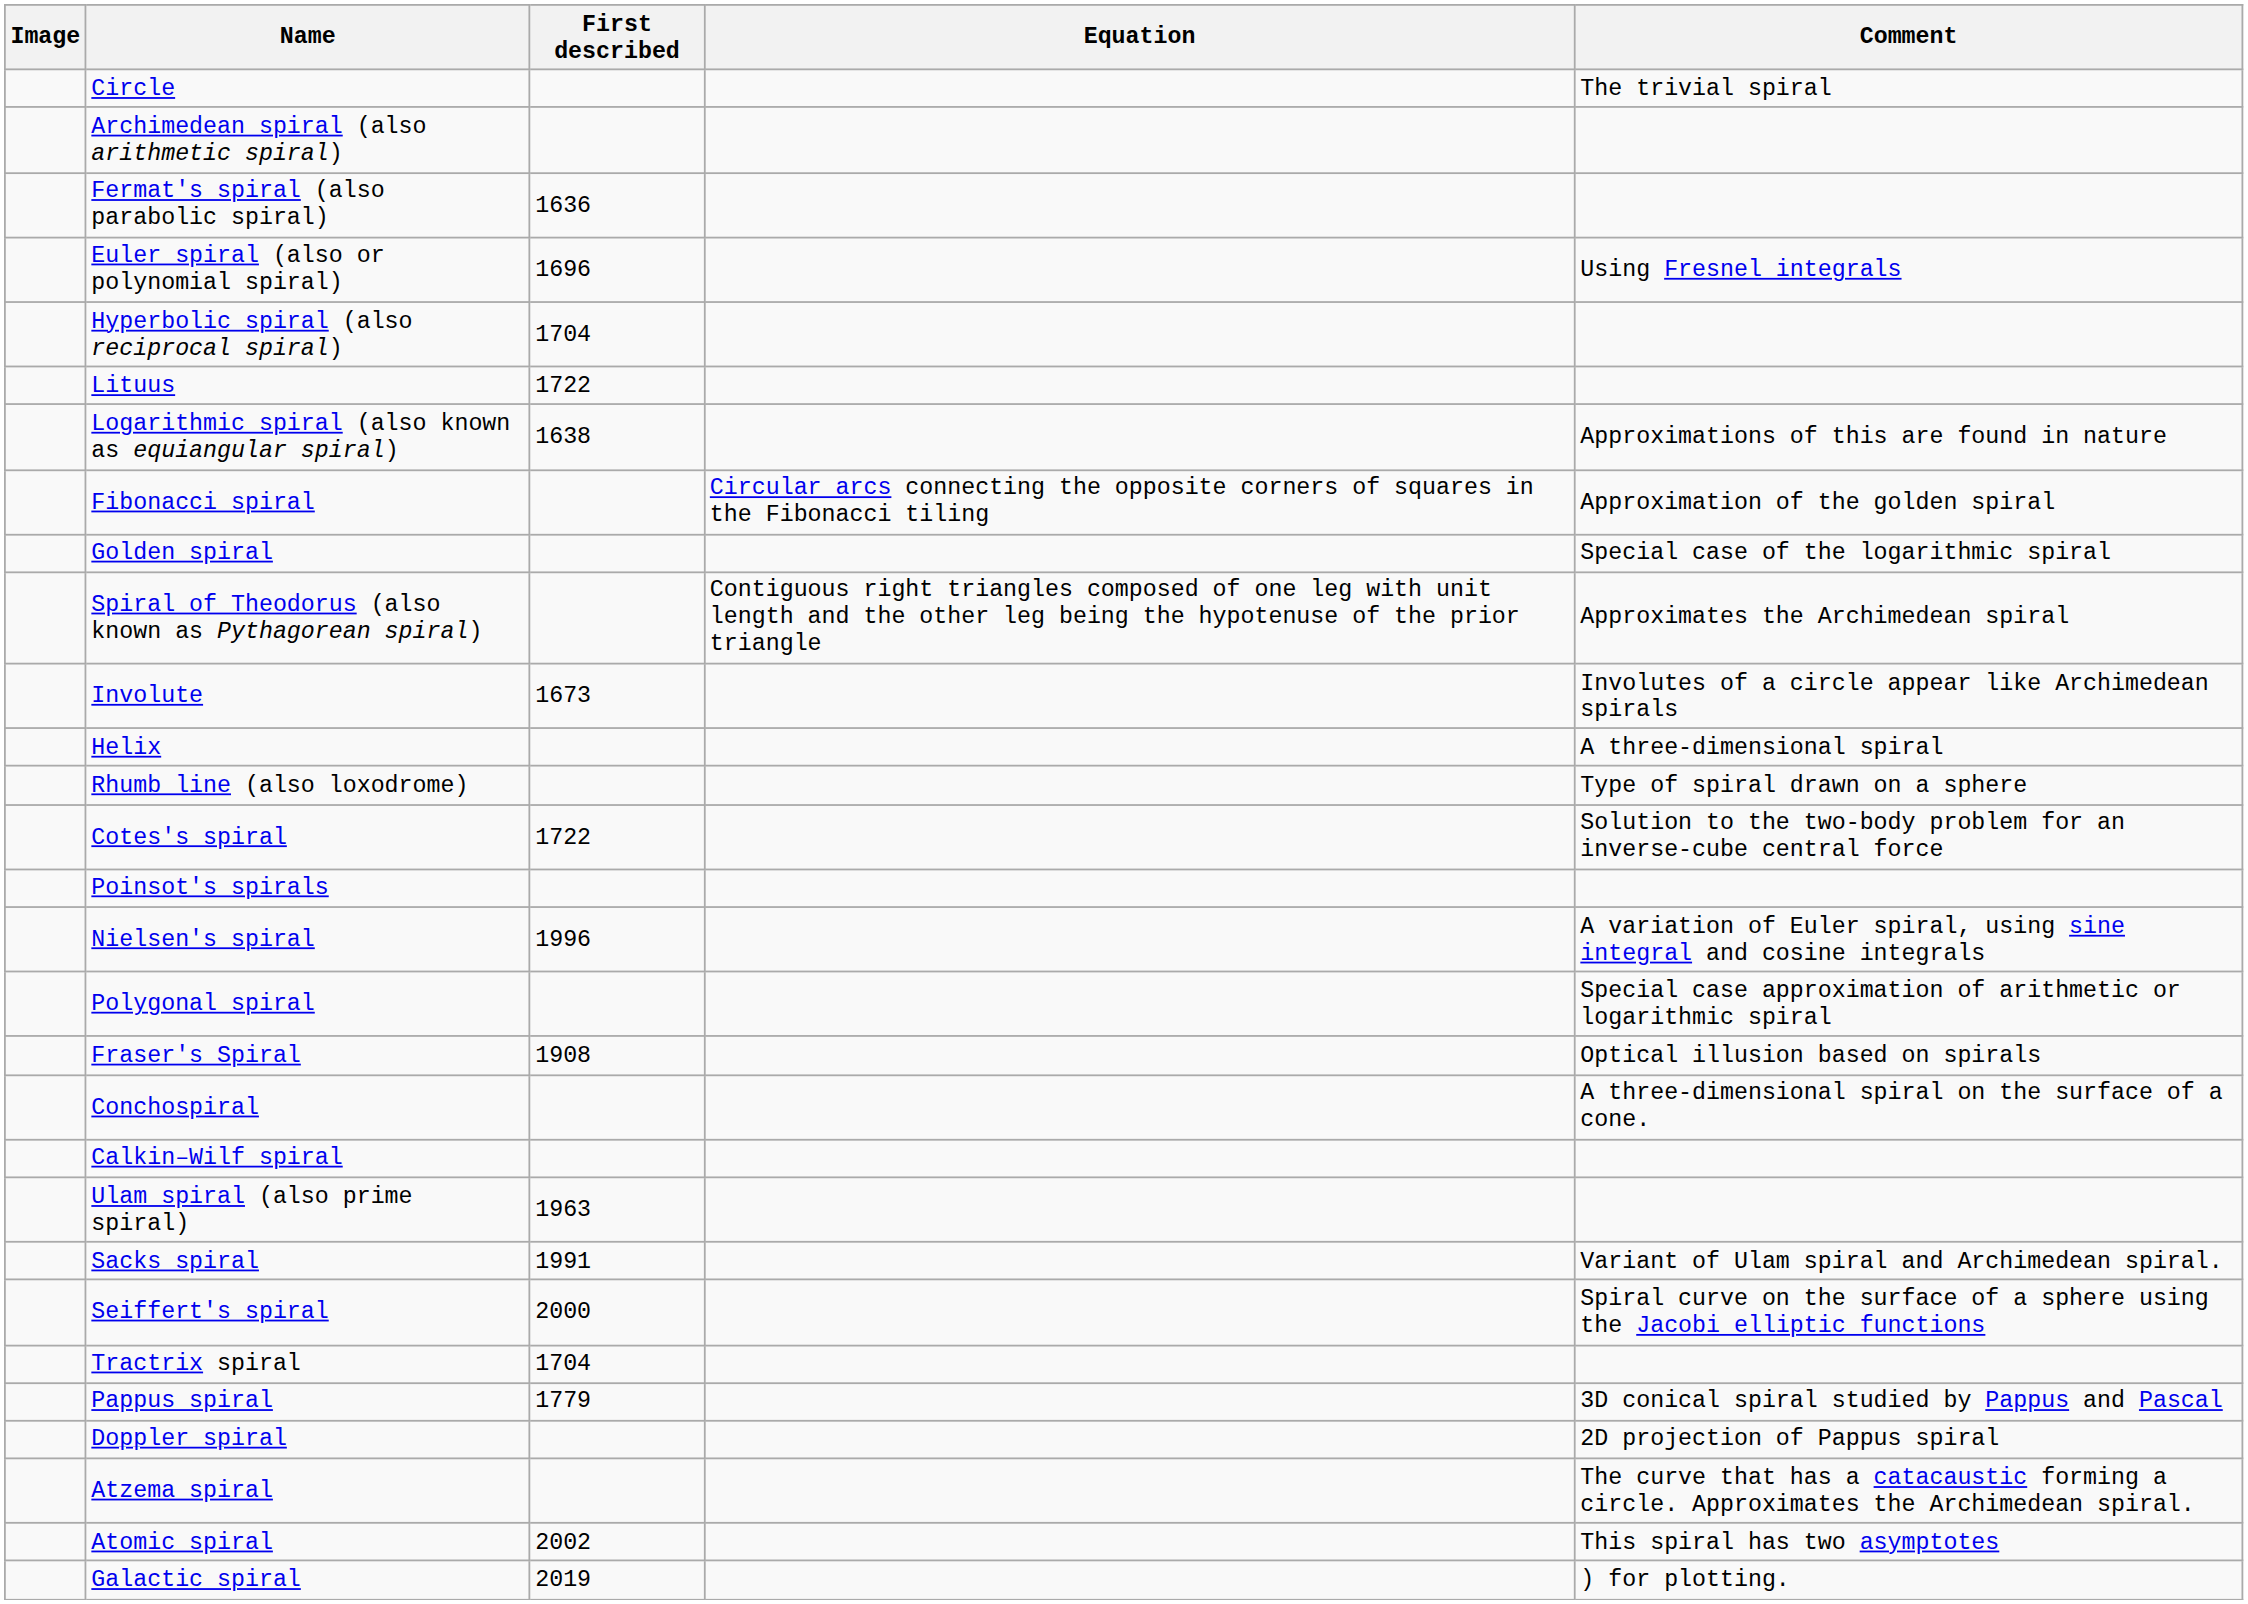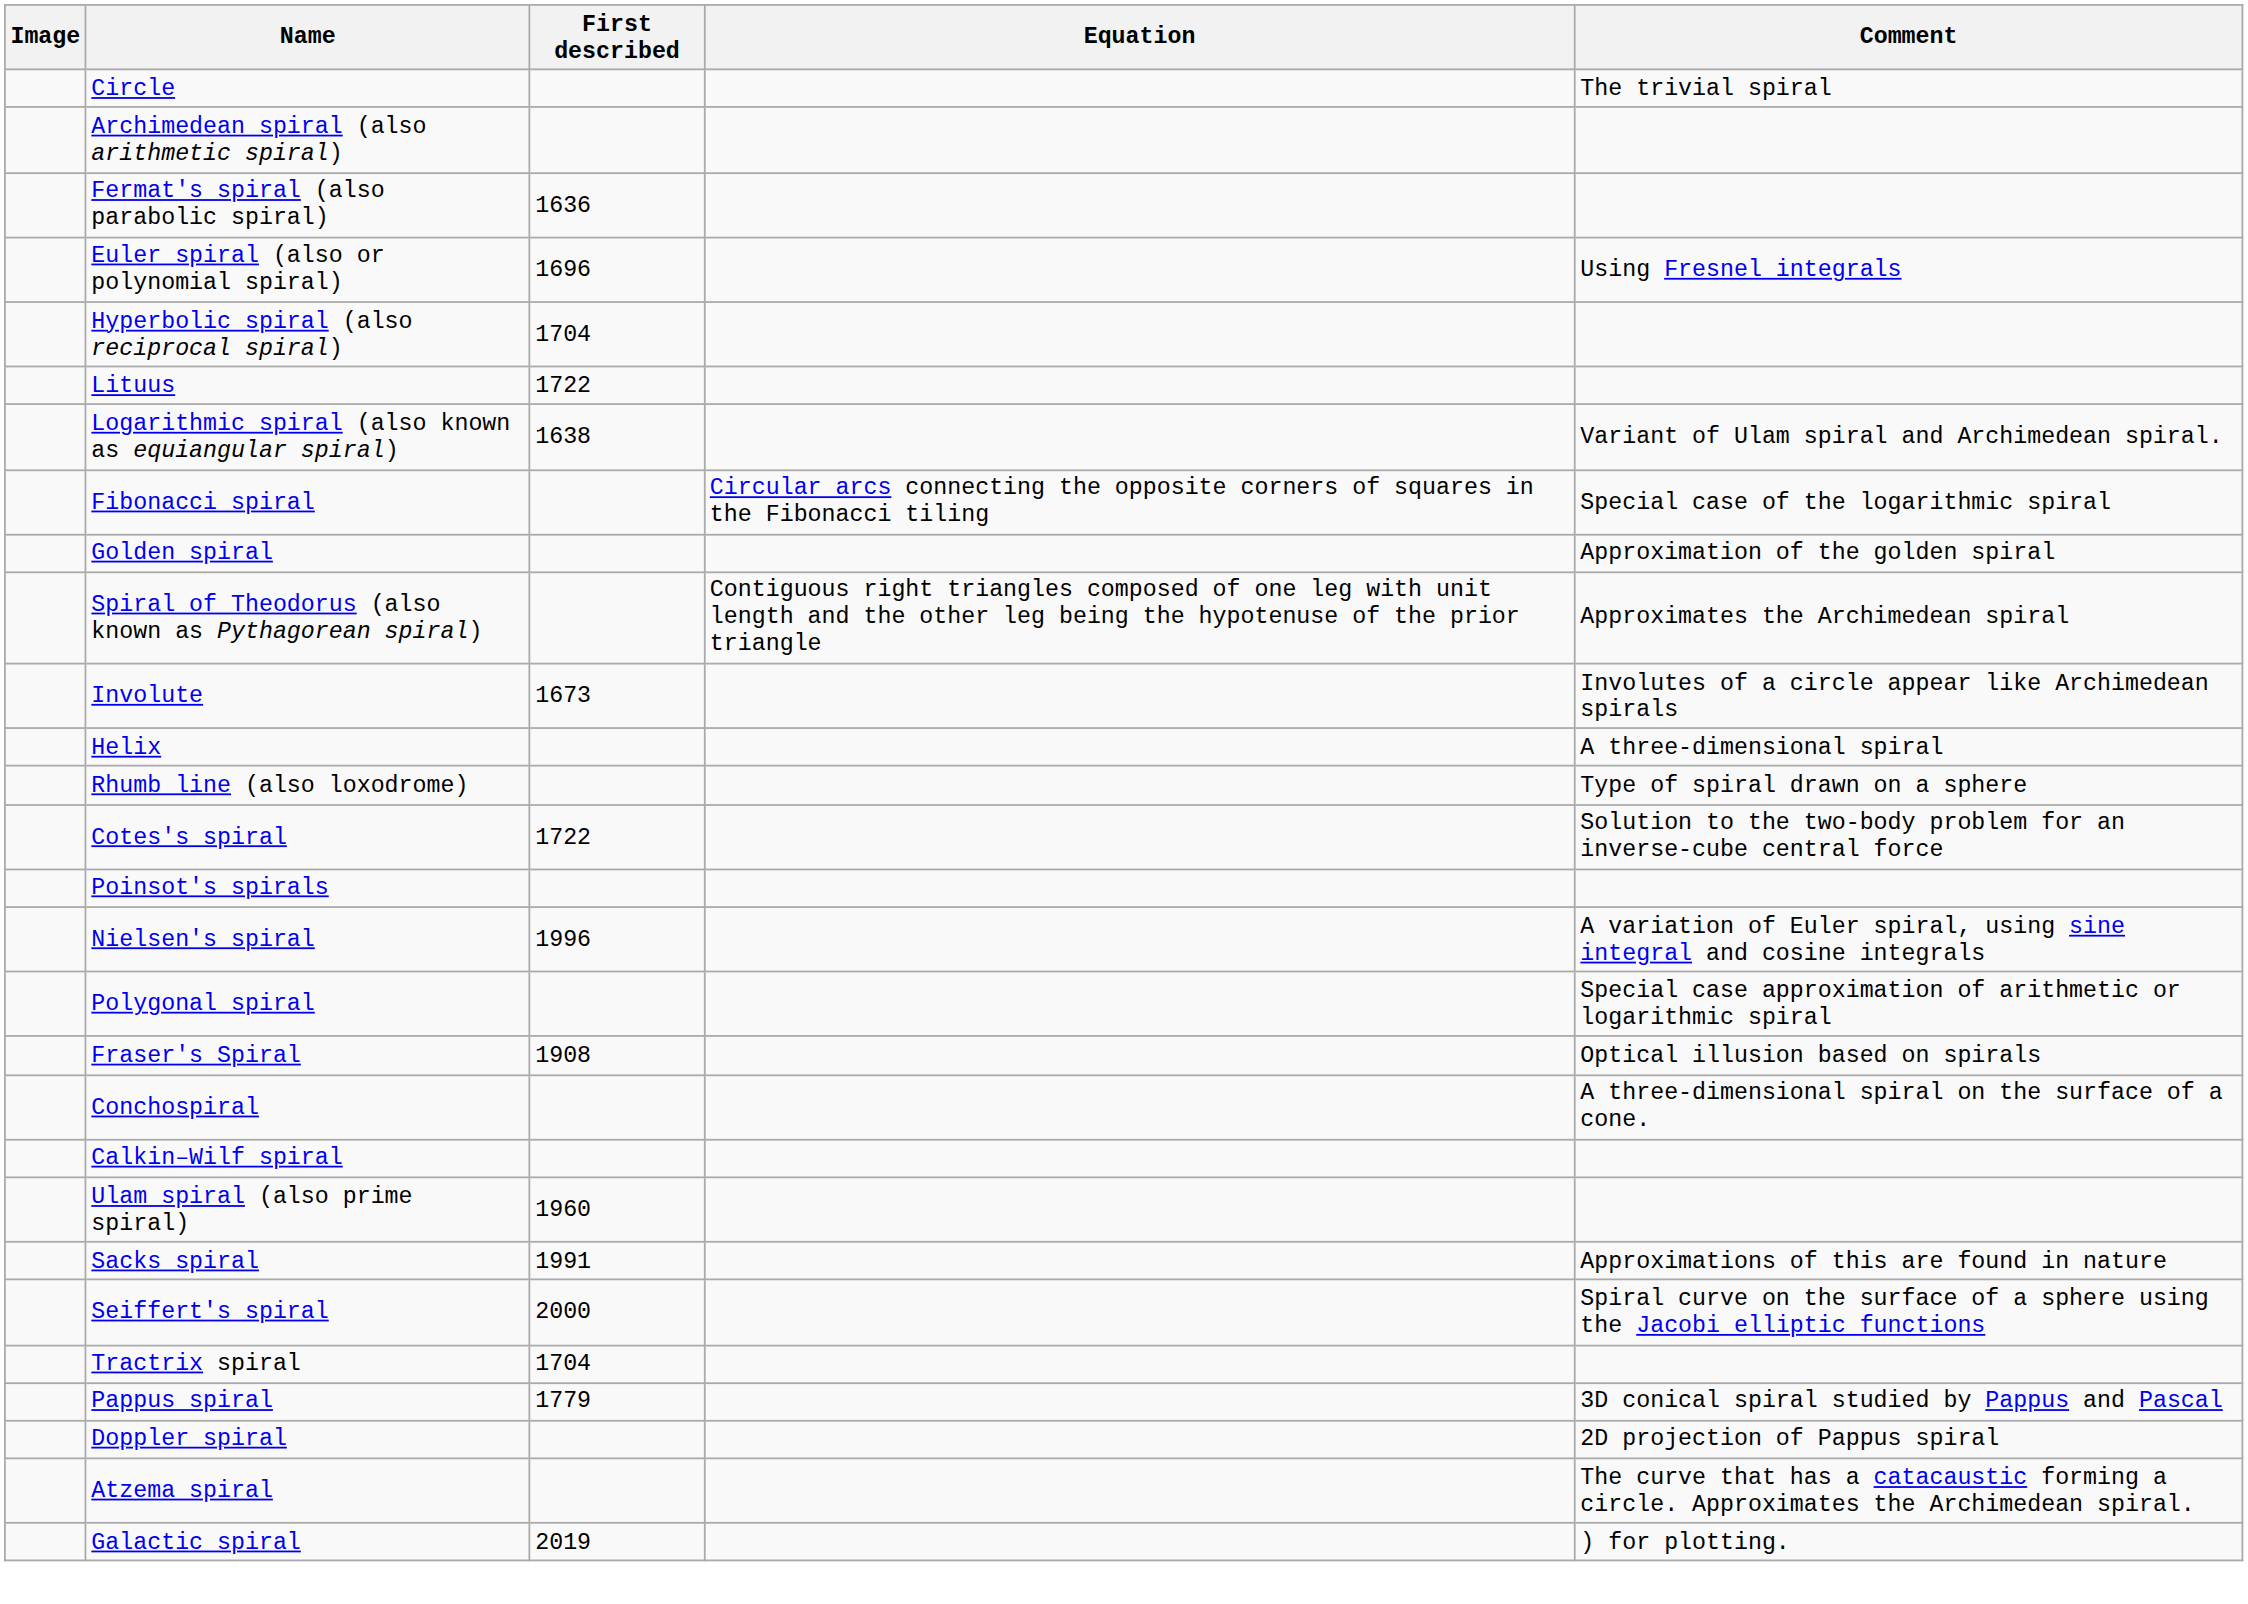Logarithmic spiral (also known as equiangular spiral) | Comment: Approximations of this are found in nature -> Variant of Ulam spiral and Archimedean spiral.
Fibonacci spiral | Comment: Approximation of the golden spiral -> Special case of the logarithmic spiral
Golden spiral | Comment: Special case of the logarithmic spiral -> Approximation of the golden spiral
Ulam spiral (also prime spiral) | First described: 1963 -> 1960
Sacks spiral | Comment: Variant of Ulam spiral and Archimedean spiral. -> Approximations of this are found in nature
- row: Atomic spiral | 2002 | This spiral has two asymptotes
